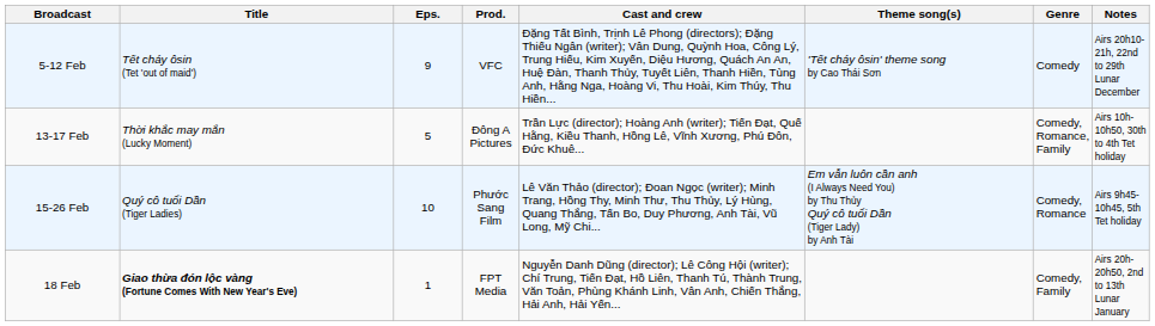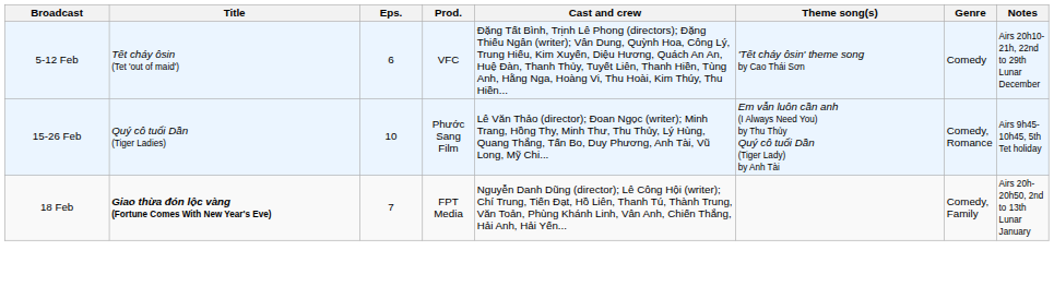5-12 Feb | Eps.: 9 -> 6
- row: 13-17 Feb | Thời khắc may mắn (Lucky Moment) | 5 | Đông A Pictures | Trần Lực (director); Hoàng Anh (writer); Tiến Đạt, Quế Hằng, Kiều Thanh, Hồng Lê, Vĩnh Xương, Phú Đôn, Đức Khuê... | Comedy, Romance, Family | Airs 10h-10h50, 30th to 4th Tet holiday
18 Feb | Eps.: 1 -> 7
